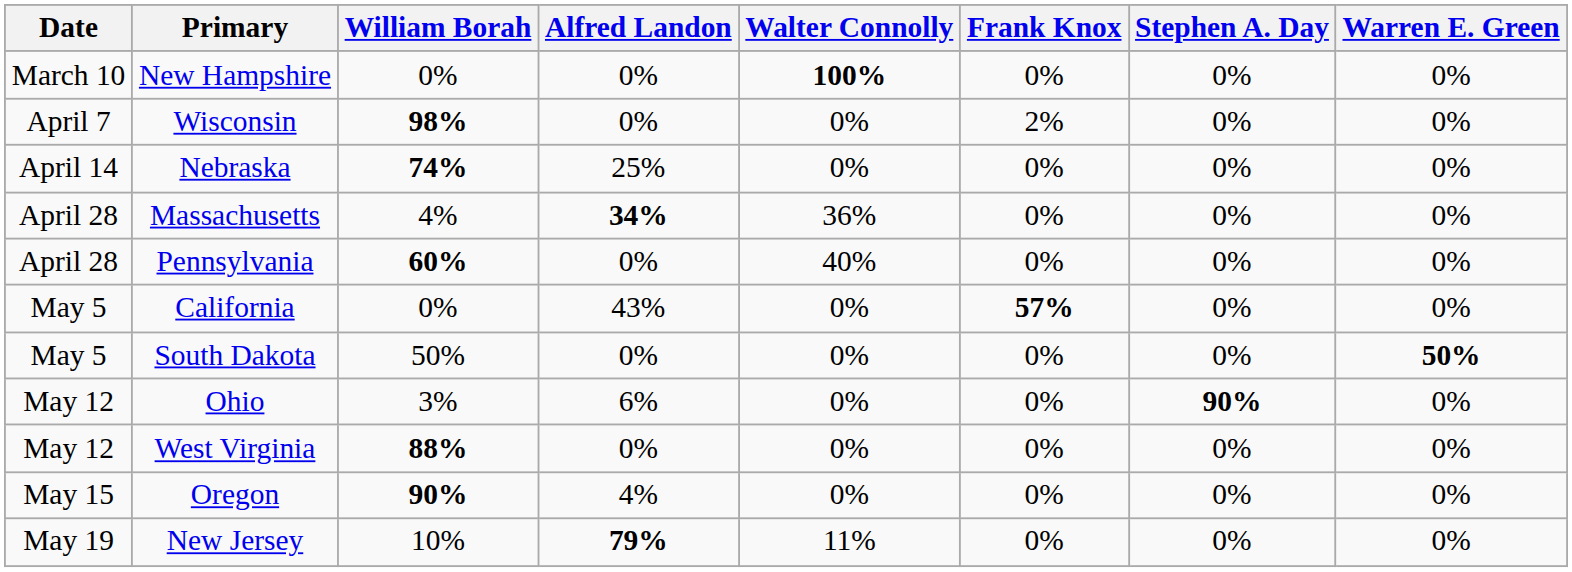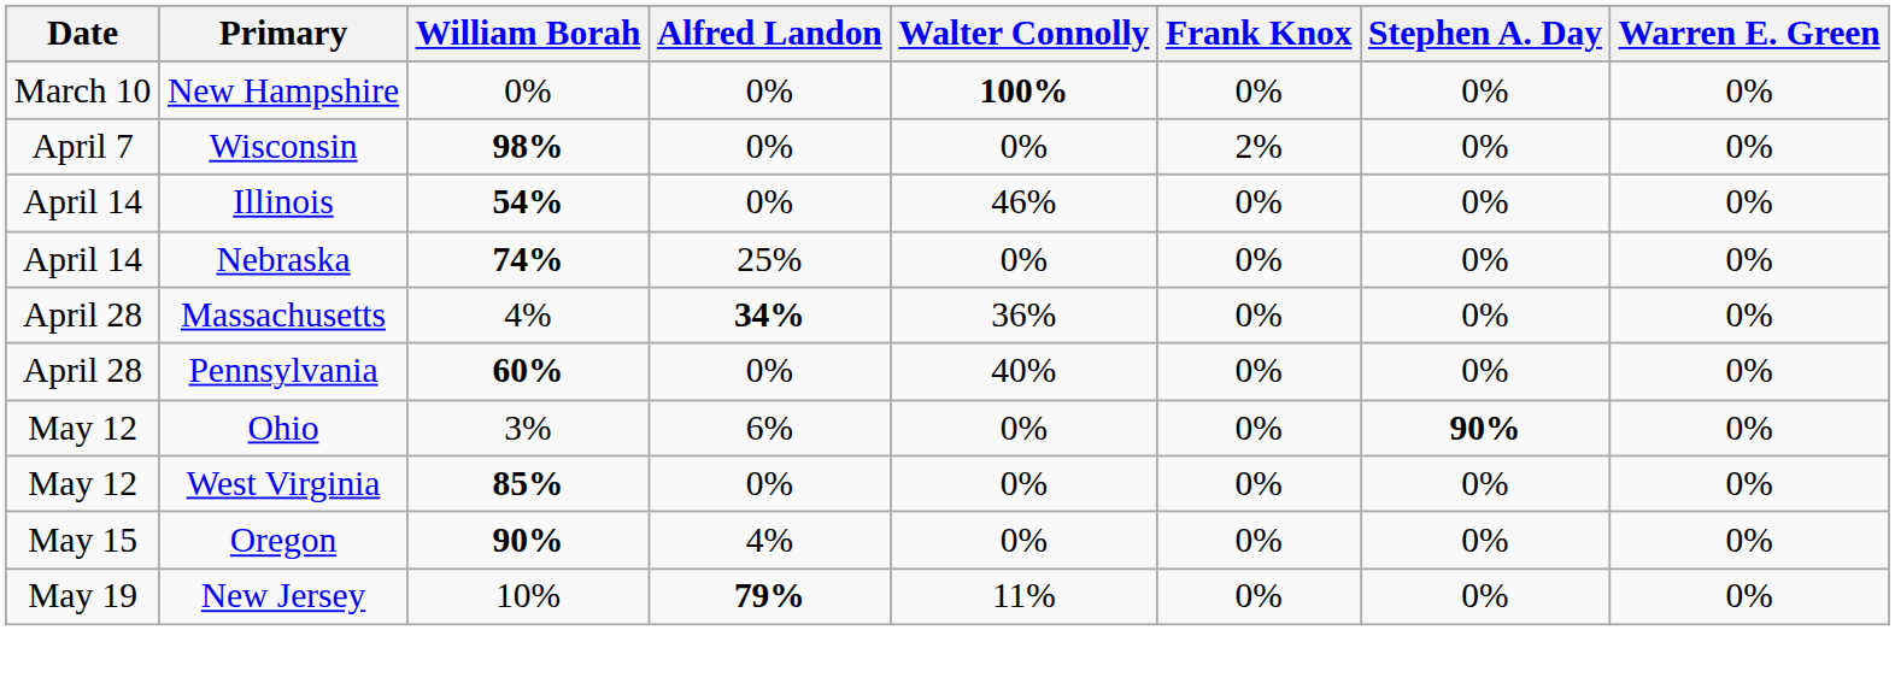+ row: April 14 | Illinois | 54% | 0% | 46% | 0% | 0% | 0%
- row: May 5 | California | 0% | 43% | 0% | 57% | 0% | 0%
- row: May 5 | South Dakota | 50% | 0% | 0% | 0% | 0% | 50%
West Virginia | William Borah: 88% -> 85%
